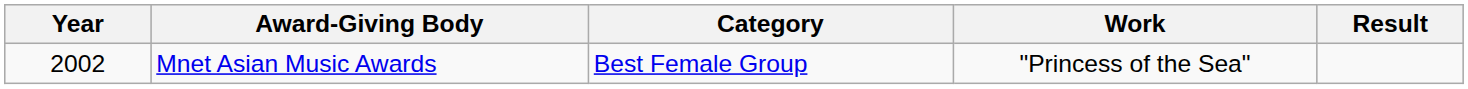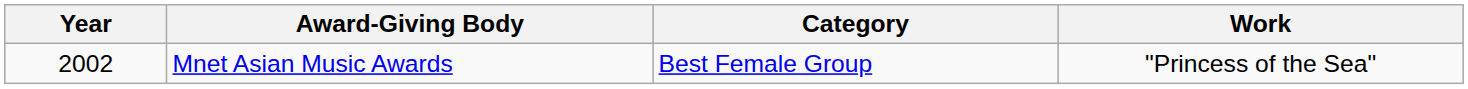- column: Result
